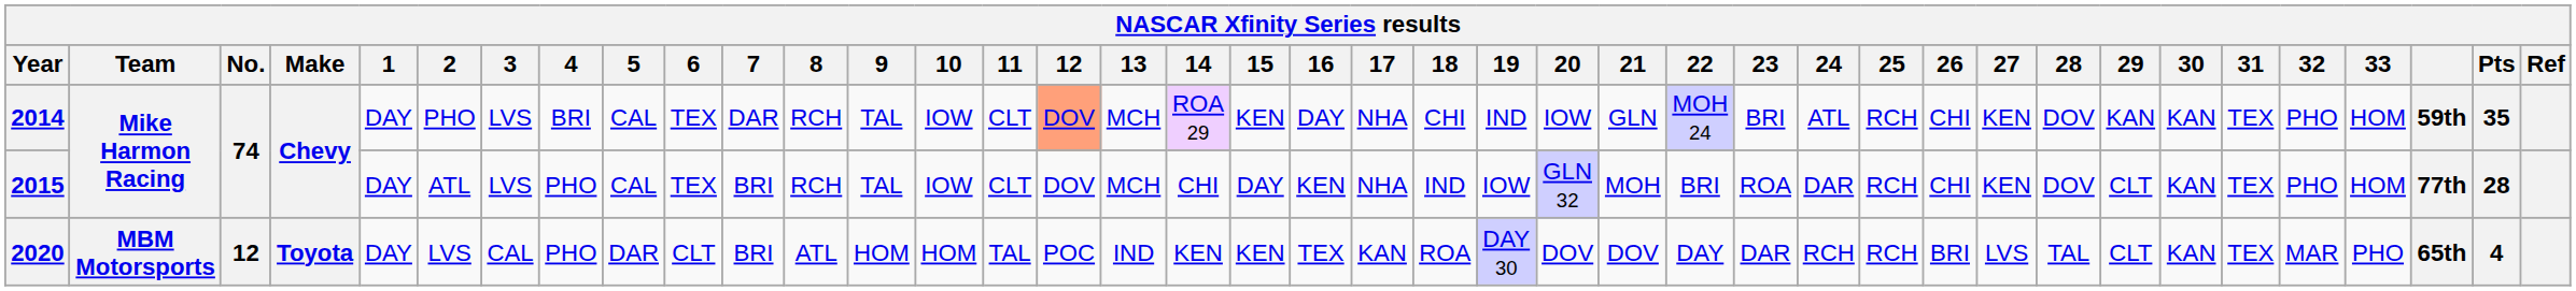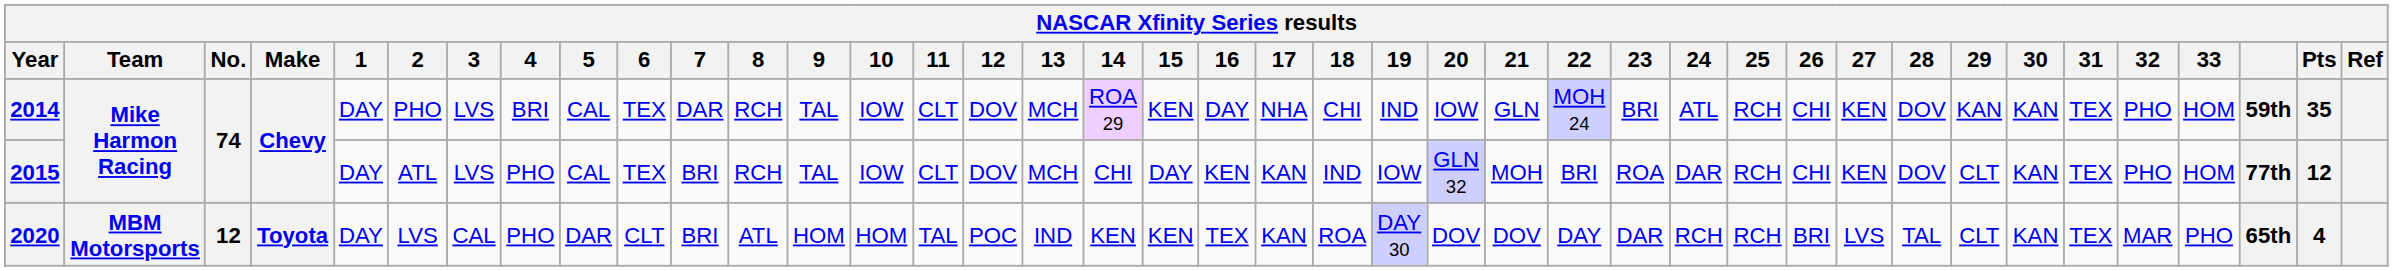2014 | 12: lightsalmon background -> no background
2015 | 17: NHA -> KAN
2015 | Pts: 28 -> 12
